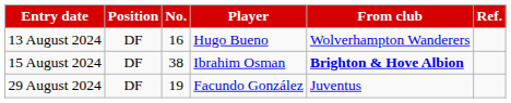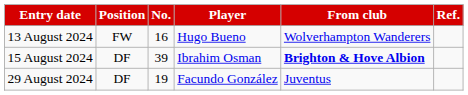13 August 2024 | Position: DF -> FW
15 August 2024 | No.: 38 -> 39
